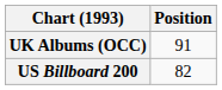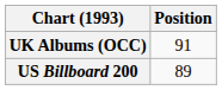US Billboard 200 | Position: 82 -> 89
